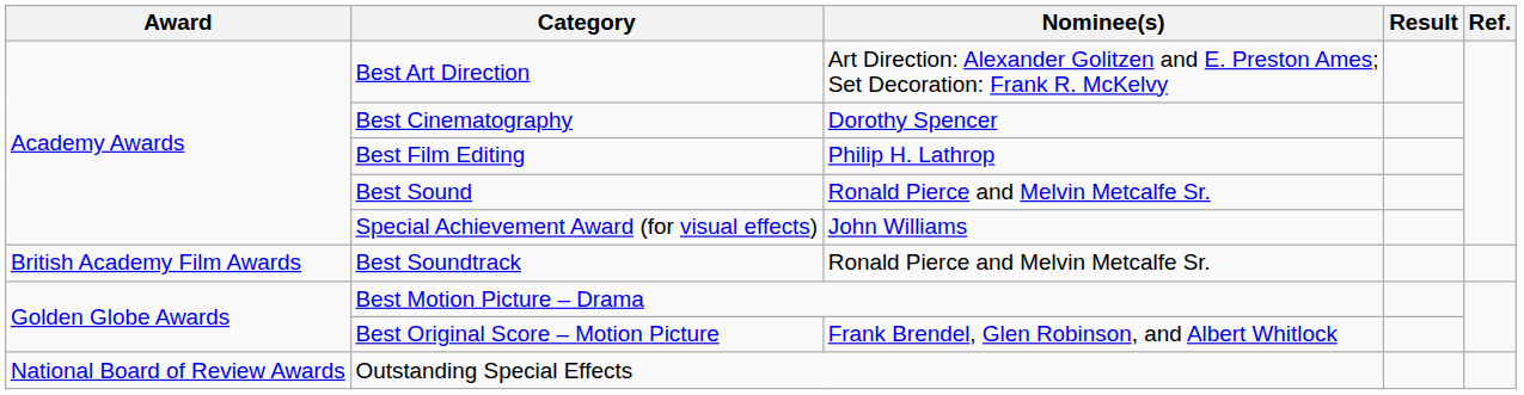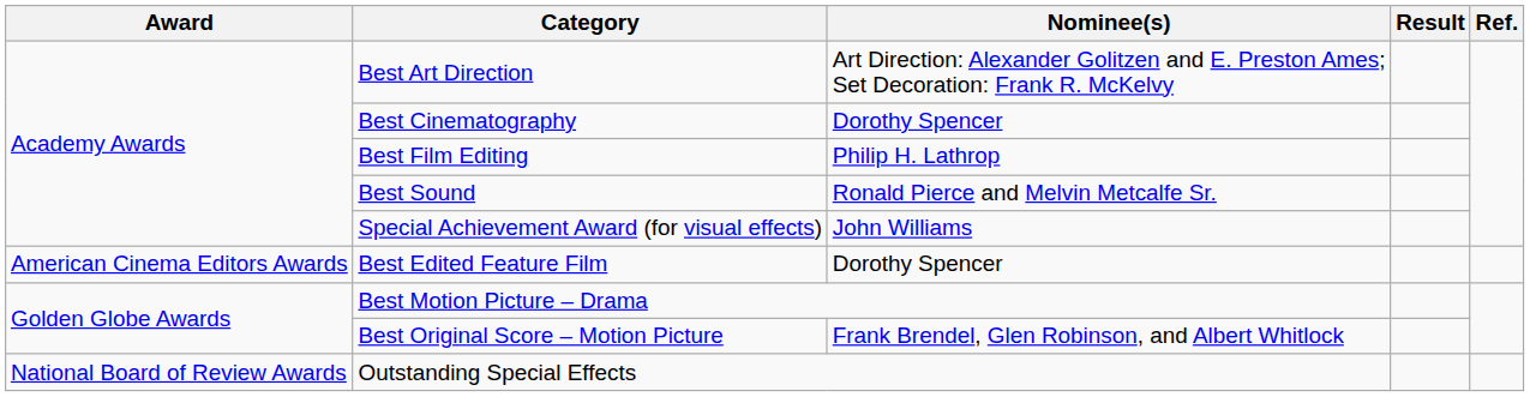+ row: American Cinema Editors Awards | Best Edited Feature Film | Dorothy Spencer
- row: British Academy Film Awards | Best Soundtrack | Ronald Pierce and Melvin Metcalfe Sr.
